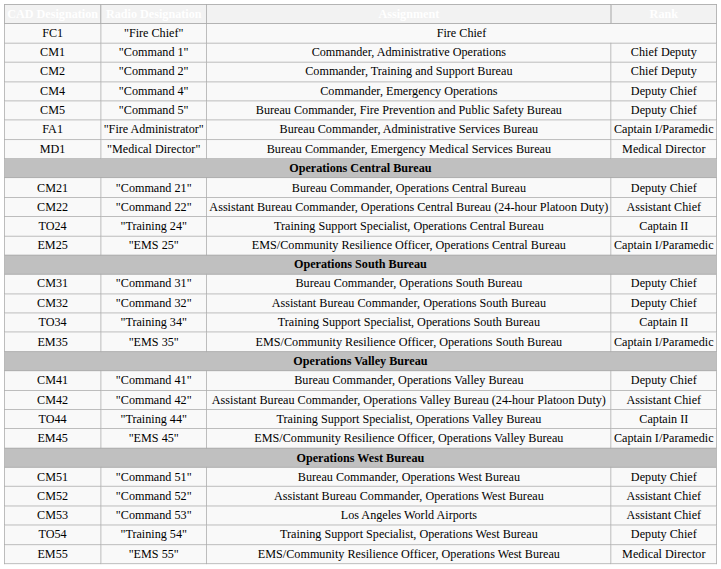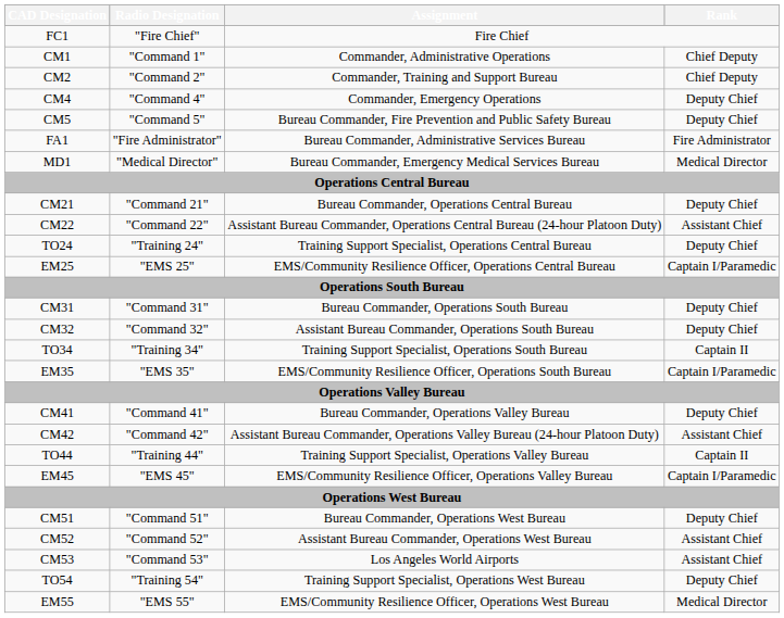FA1 | Rank: Captain I/Paramedic -> Fire Administrator
TO24 | Rank: Captain II -> Deputy Chief
